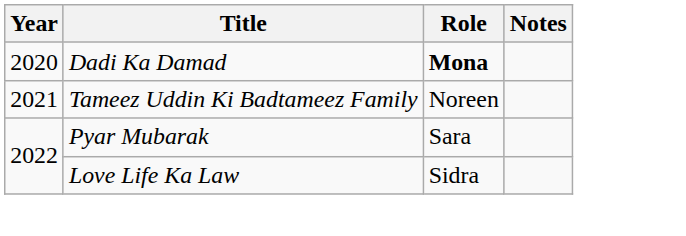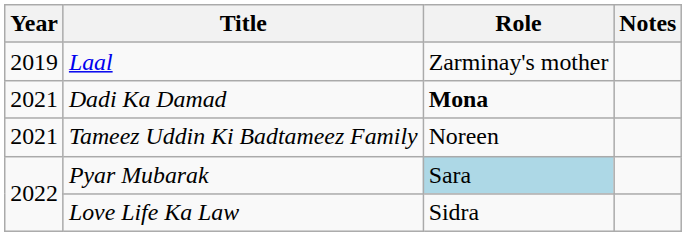+ row: 2019 | Laal | Zarminay's mother
Dadi Ka Damad | Year: 2020 -> 2021
Pyar Mubarak | Role: no background -> lightblue background
